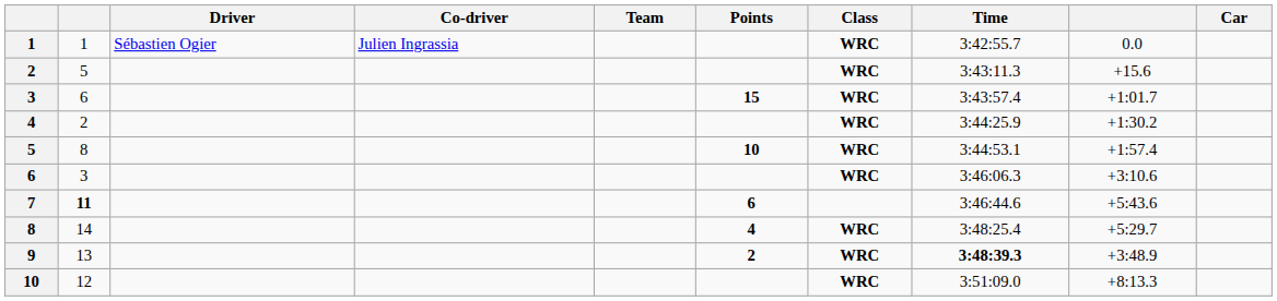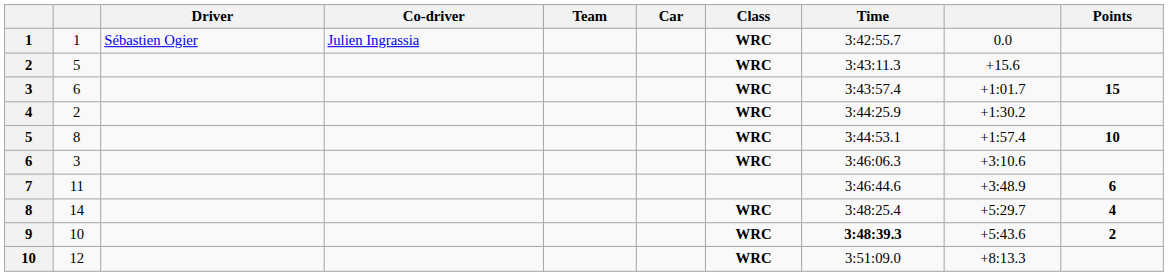columns swapped: Car <-> Points
7 | column 2: bold -> normal
7 | column 9: +5:43.6 -> +3:48.9
9 | column 2: 13 -> 10
9 | column 9: +3:48.9 -> +5:43.6
